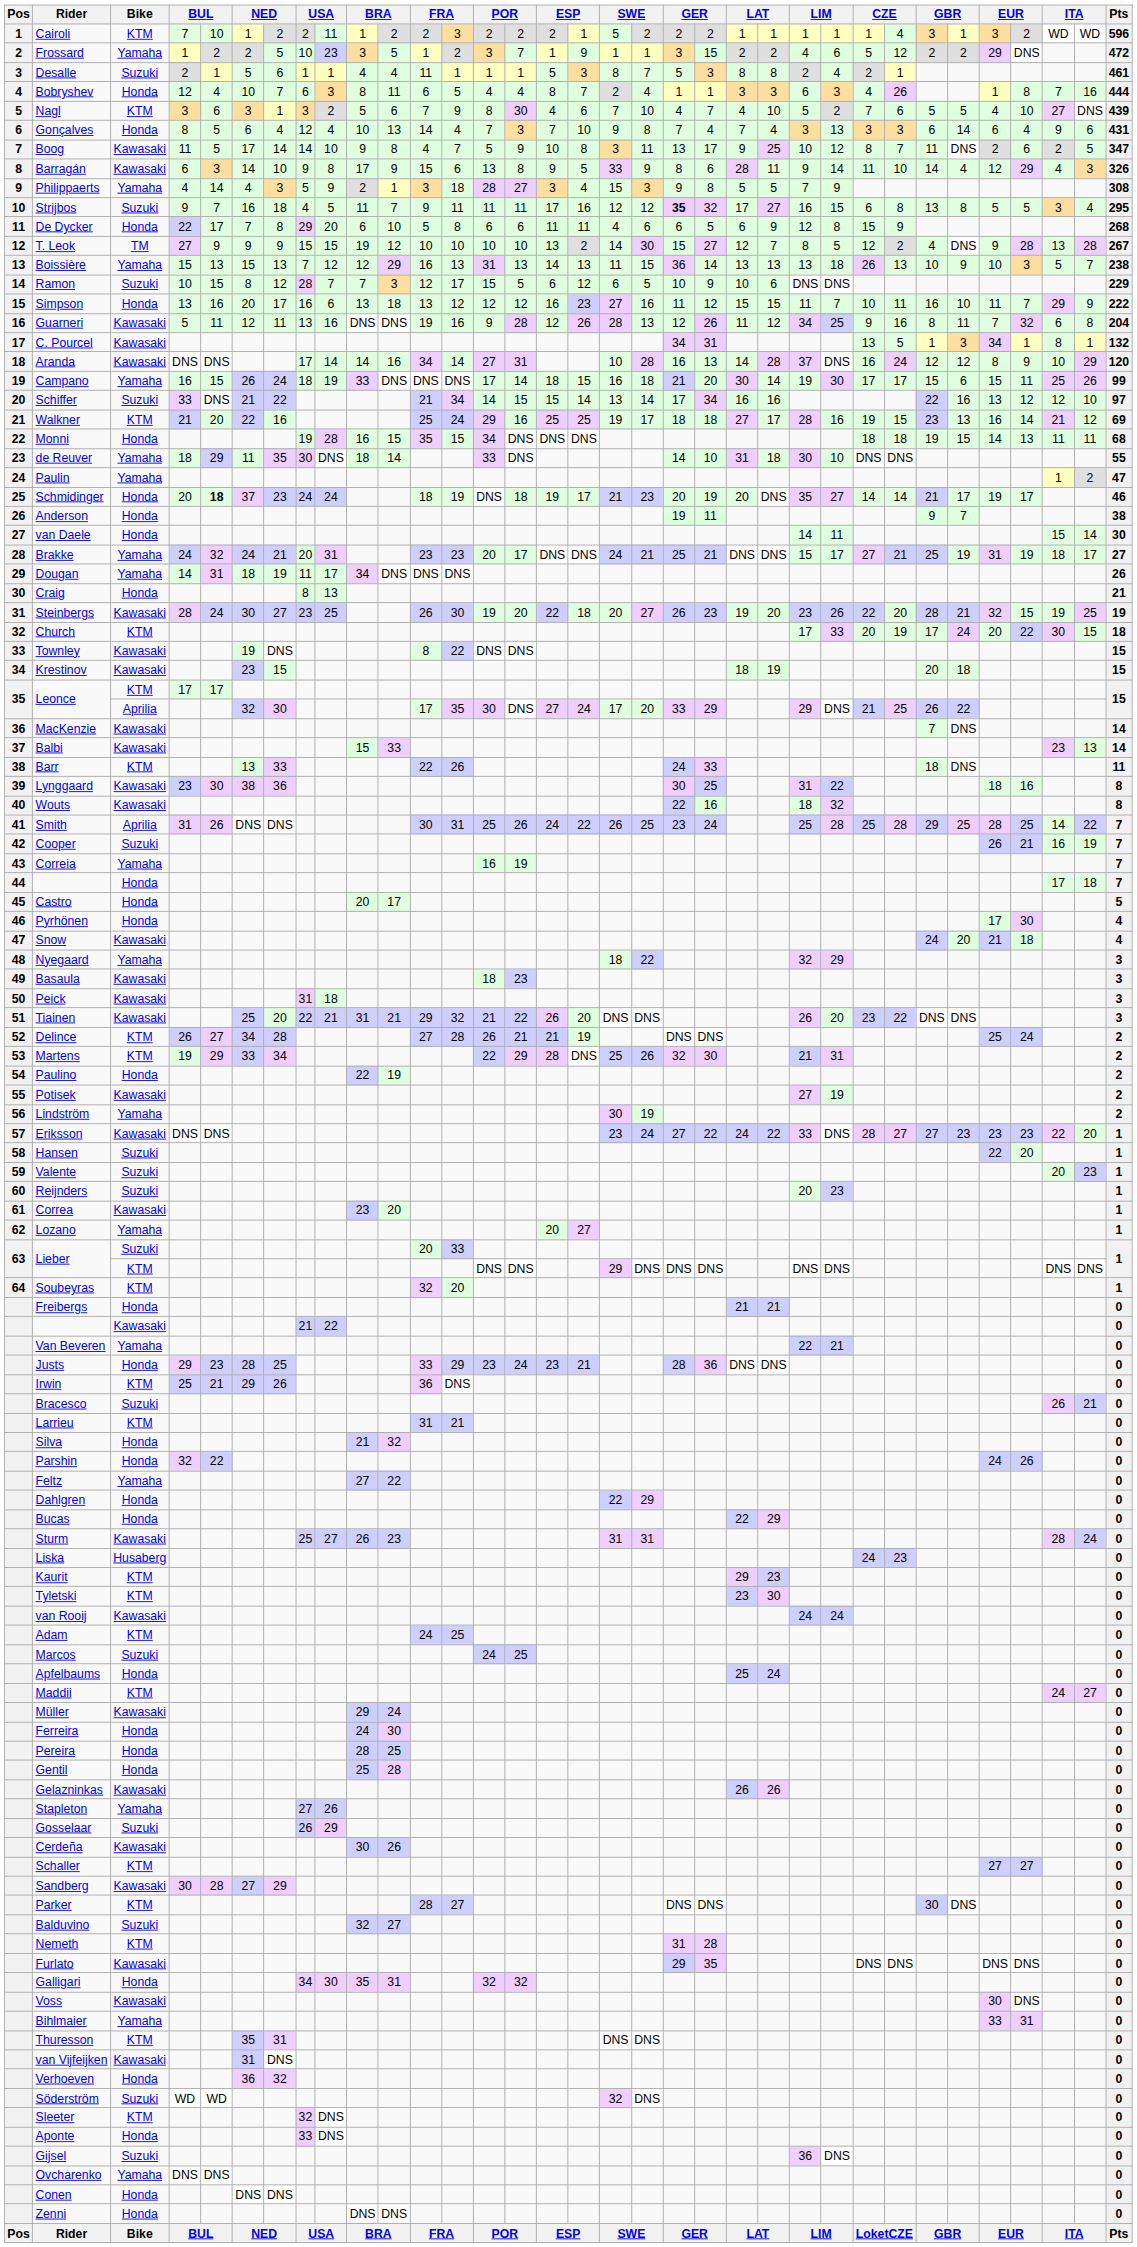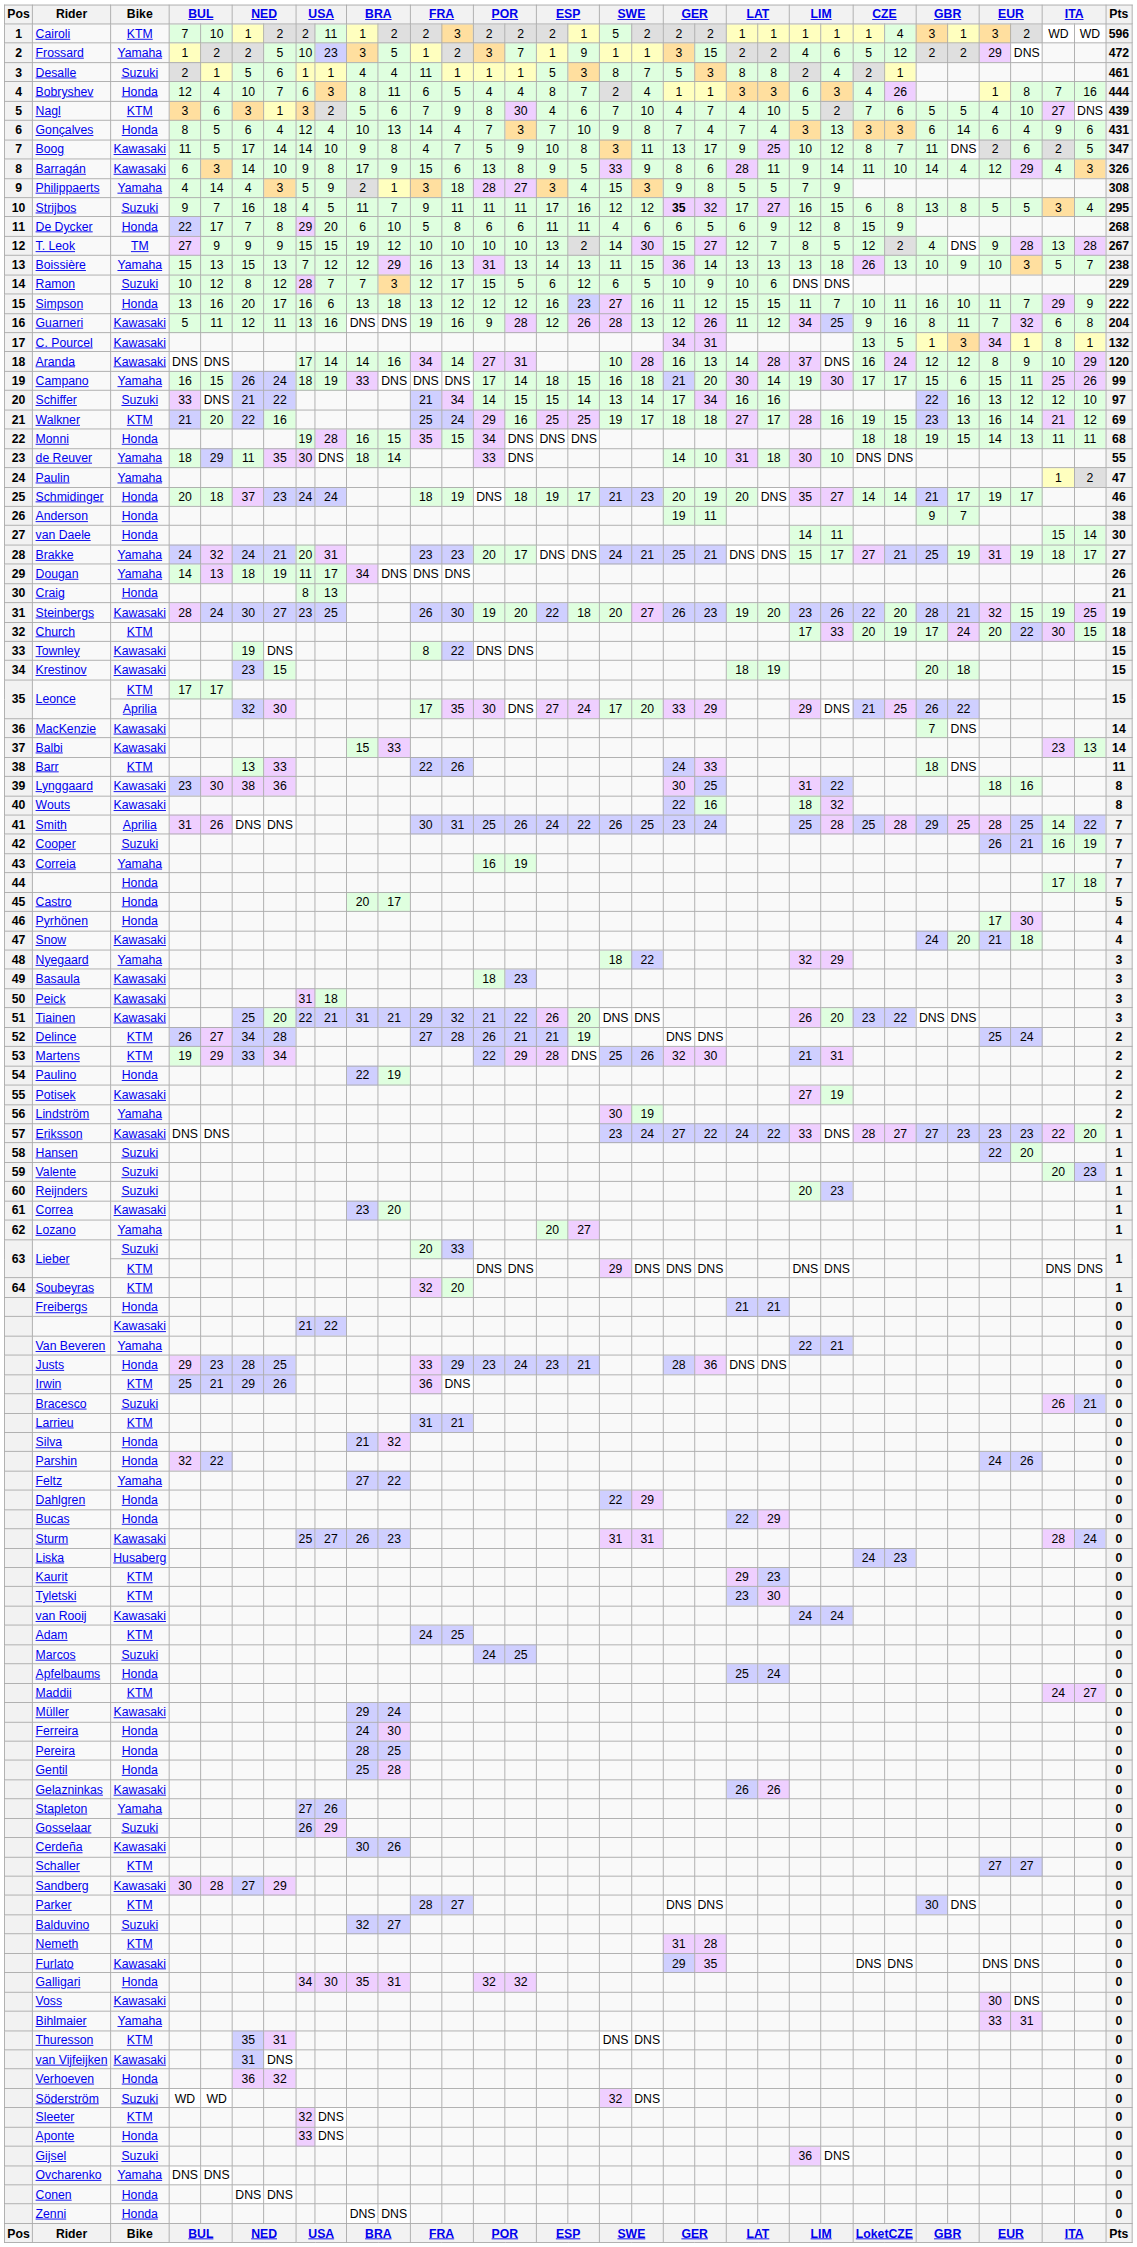Ramon | column 5: 15 -> 12
Schmidinger | column 5: bold -> normal
Dougan | column 5: 31 -> 13
